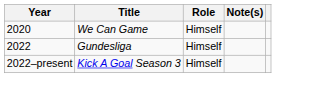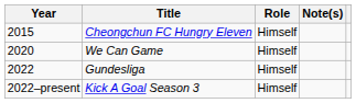+ row: 2015 | Cheongchun FC Hungry Eleven | Himself
